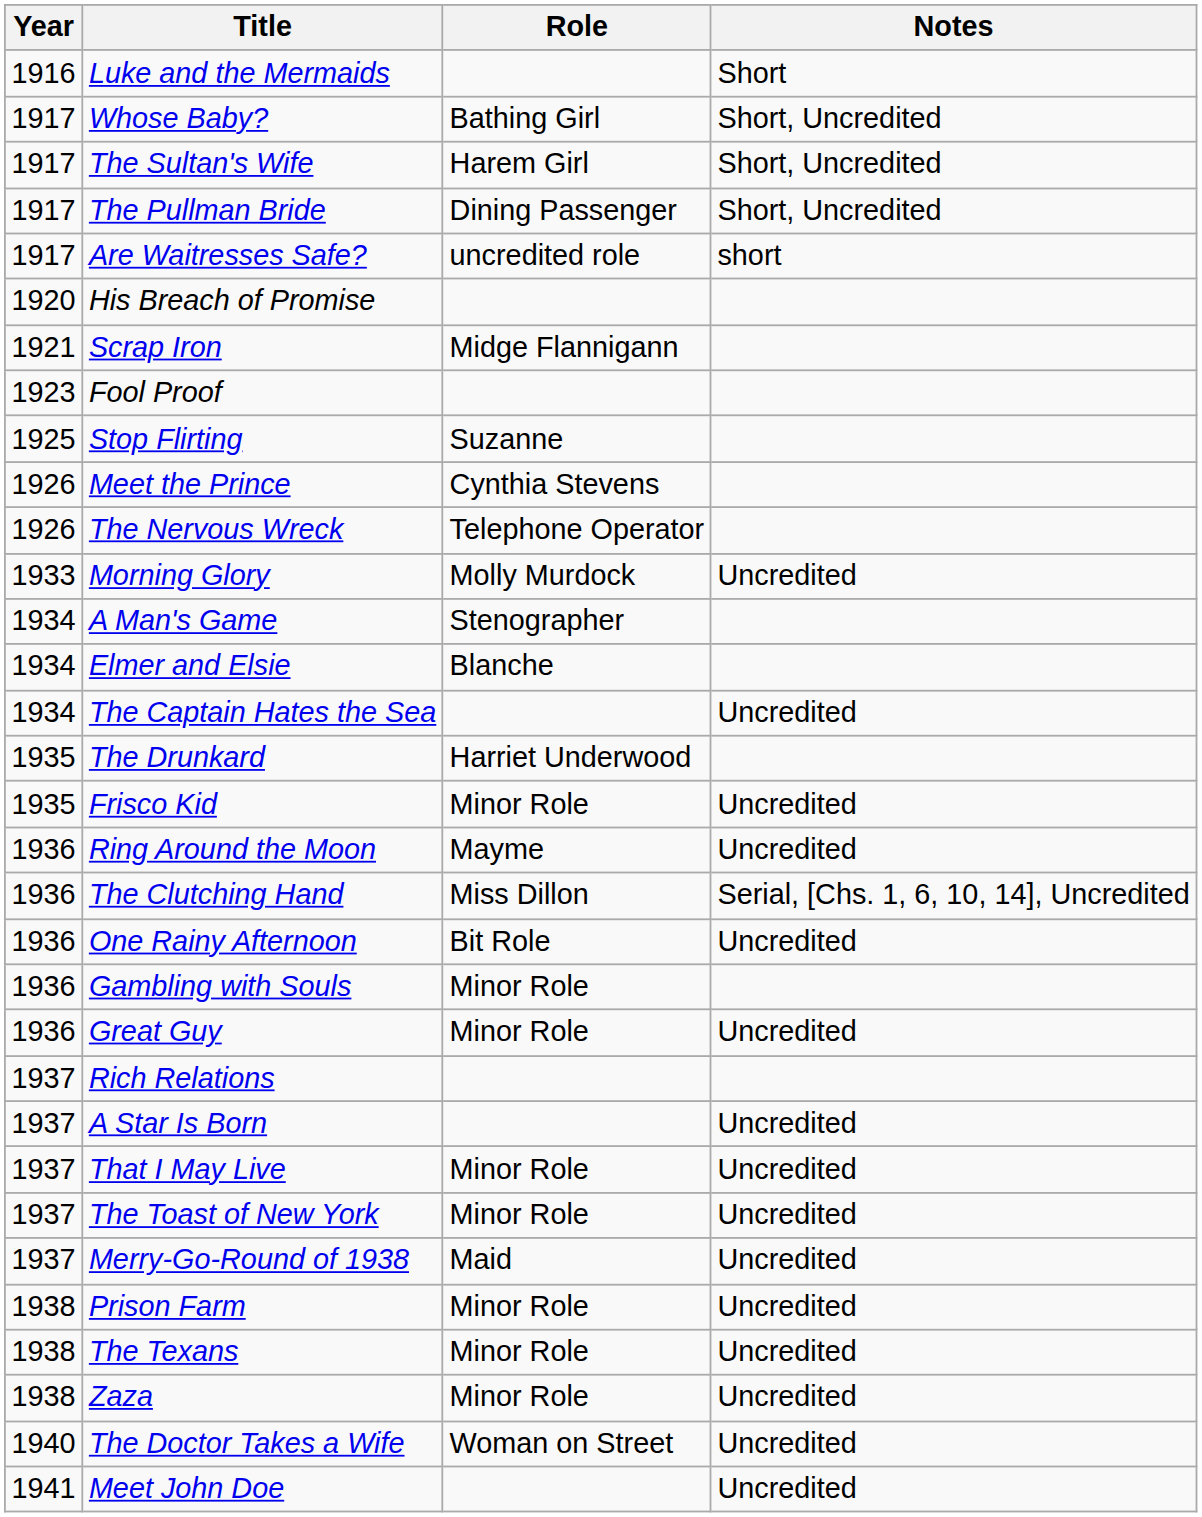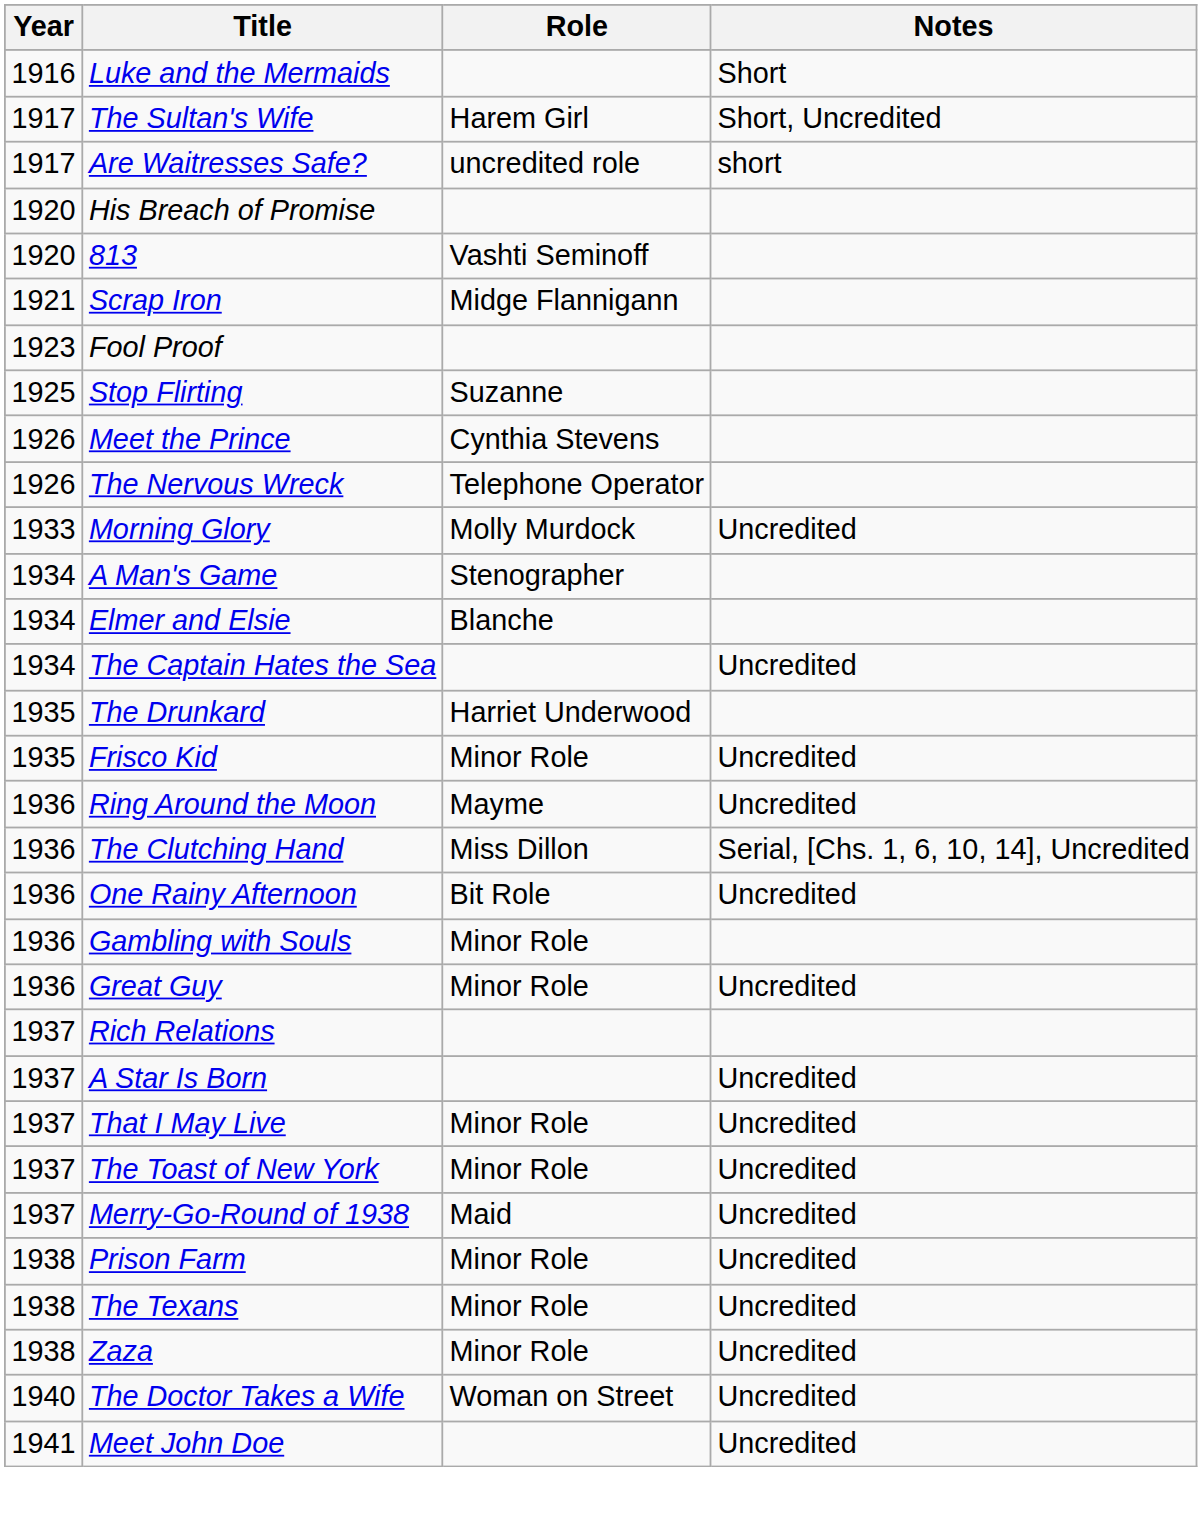- row: 1917 | Whose Baby? | Bathing Girl | Short, Uncredited
- row: 1917 | The Pullman Bride | Dining Passenger | Short, Uncredited
+ row: 1920 | 813 | Vashti Seminoff
